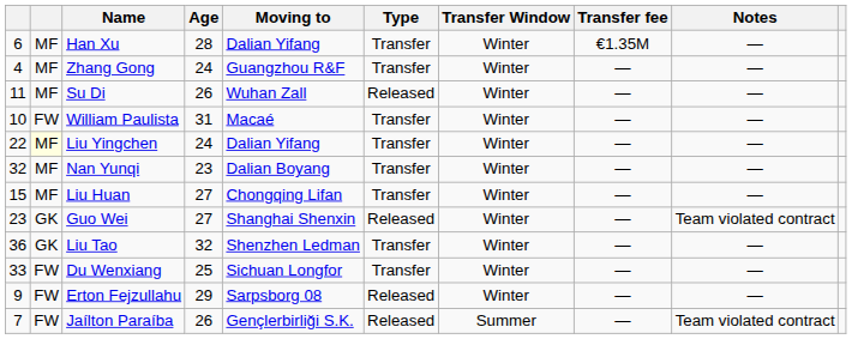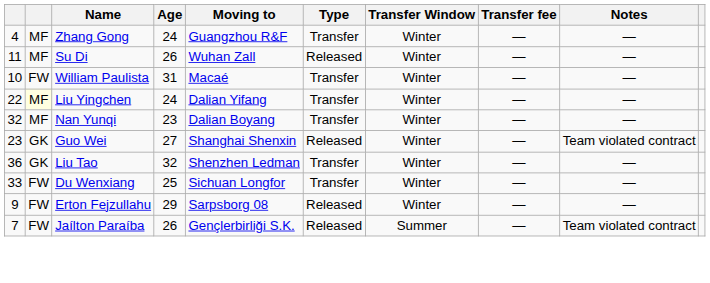- row: 6 | MF | Han Xu | 28 | Dalian Yifang | Transfer | Winter | €1.35M | —
- row: 15 | MF | Liu Huan | 27 | Chongqing Lifan | Transfer | Winter | — | —
